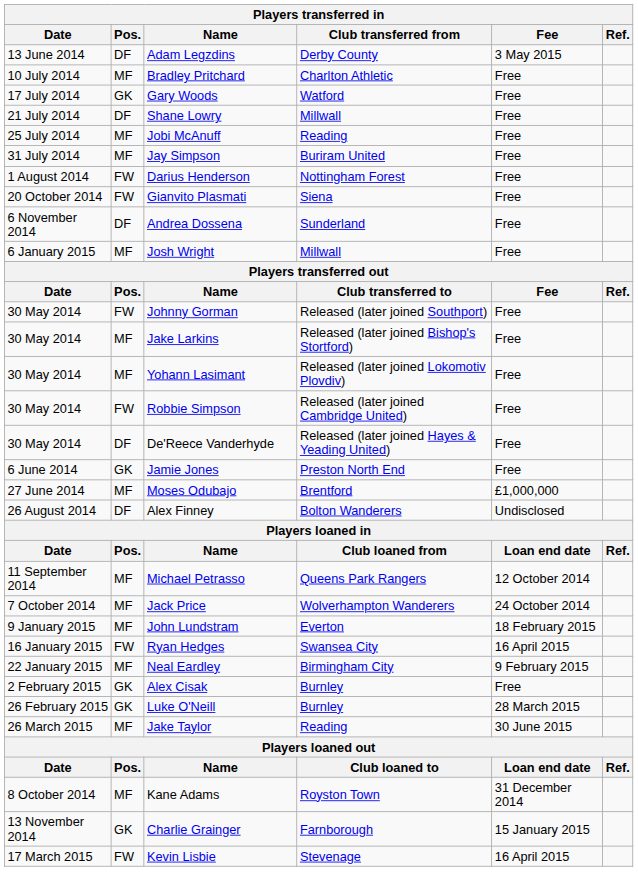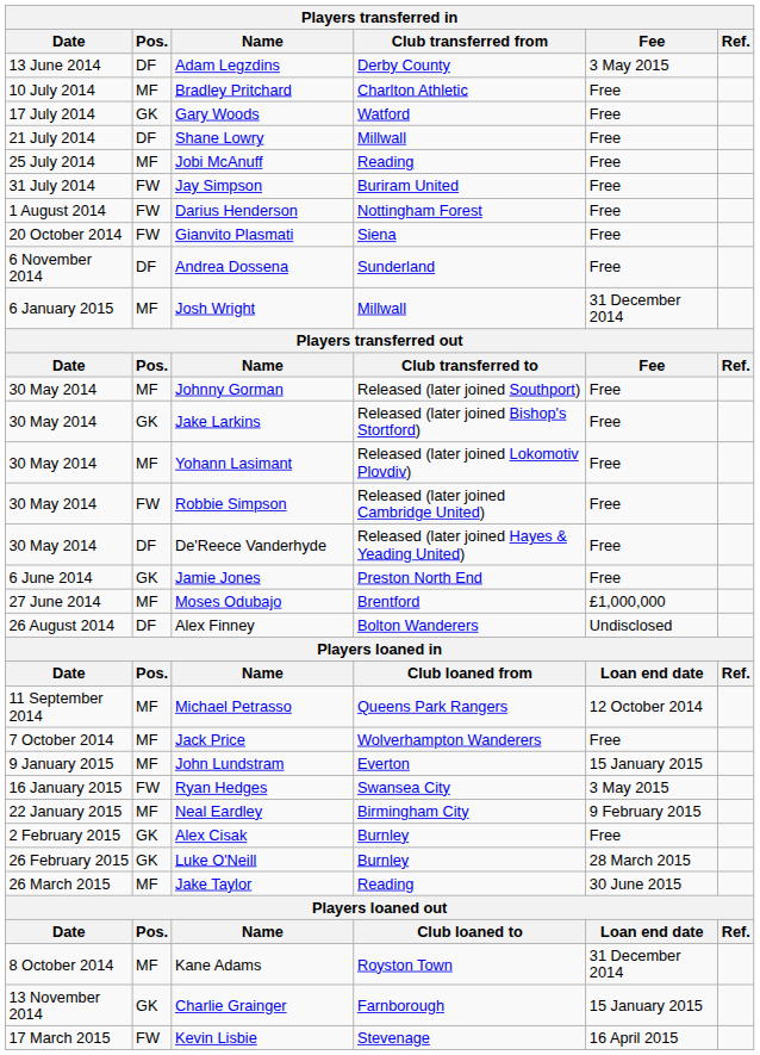Jay Simpson | Pos.: MF -> FW
Josh Wright | Fee: Free -> 31 December 2014
Johnny Gorman | Pos.: FW -> MF
Jake Larkins | Pos.: MF -> GK
Jack Price | Fee: 24 October 2014 -> Free
John Lundstram | Fee: 18 February 2015 -> 15 January 2015
Ryan Hedges | Fee: 16 April 2015 -> 3 May 2015
